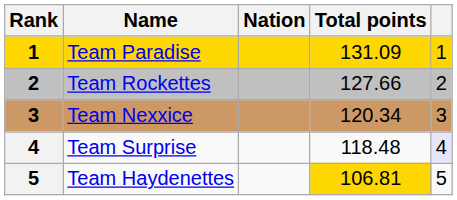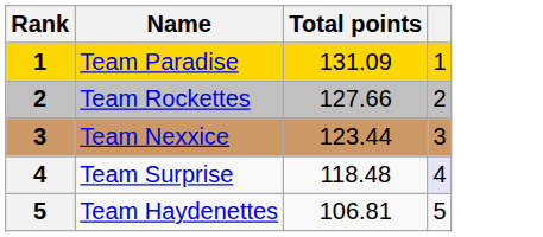- column: Nation
Team Nexxice | Total points: 120.34 -> 123.44
Team Haydenettes | Total points: gold background -> no background
